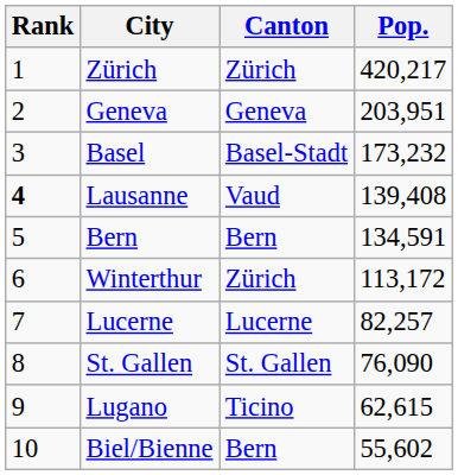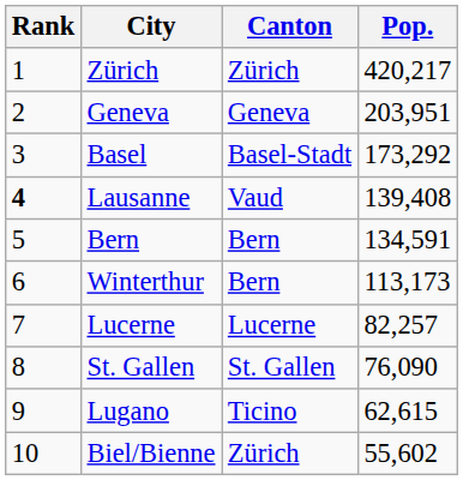Basel | Pop.: 173,232 -> 173,292
Winterthur | Canton: Zürich -> Bern
Winterthur | Pop.: 113,172 -> 113,173
Biel/Bienne | Canton: Bern -> Zürich
